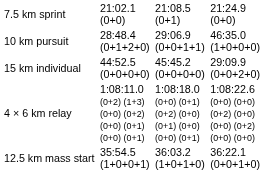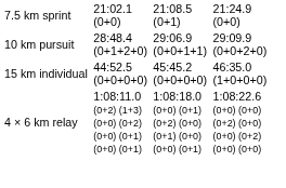10 km pursuit | column 7: 46:35.0 (1+0+0+0) -> 29:09.9 (0+0+2+0)
15 km individual | column 7: 29:09.9 (0+0+2+0) -> 46:35.0 (1+0+0+0)
- row: 12.5 km mass start | 35:54.5 (1+0+0+1) | 36:03.2 (1+0+1+0) | 36:22.1 (0+0+1+0)
